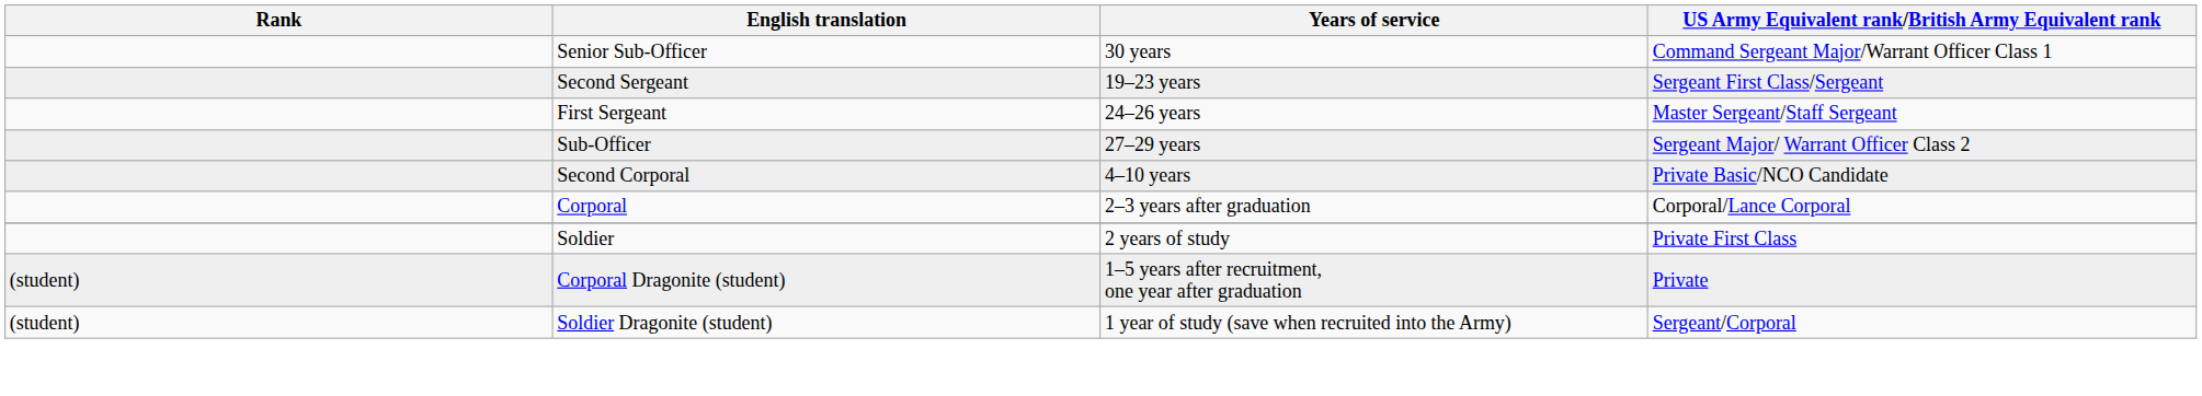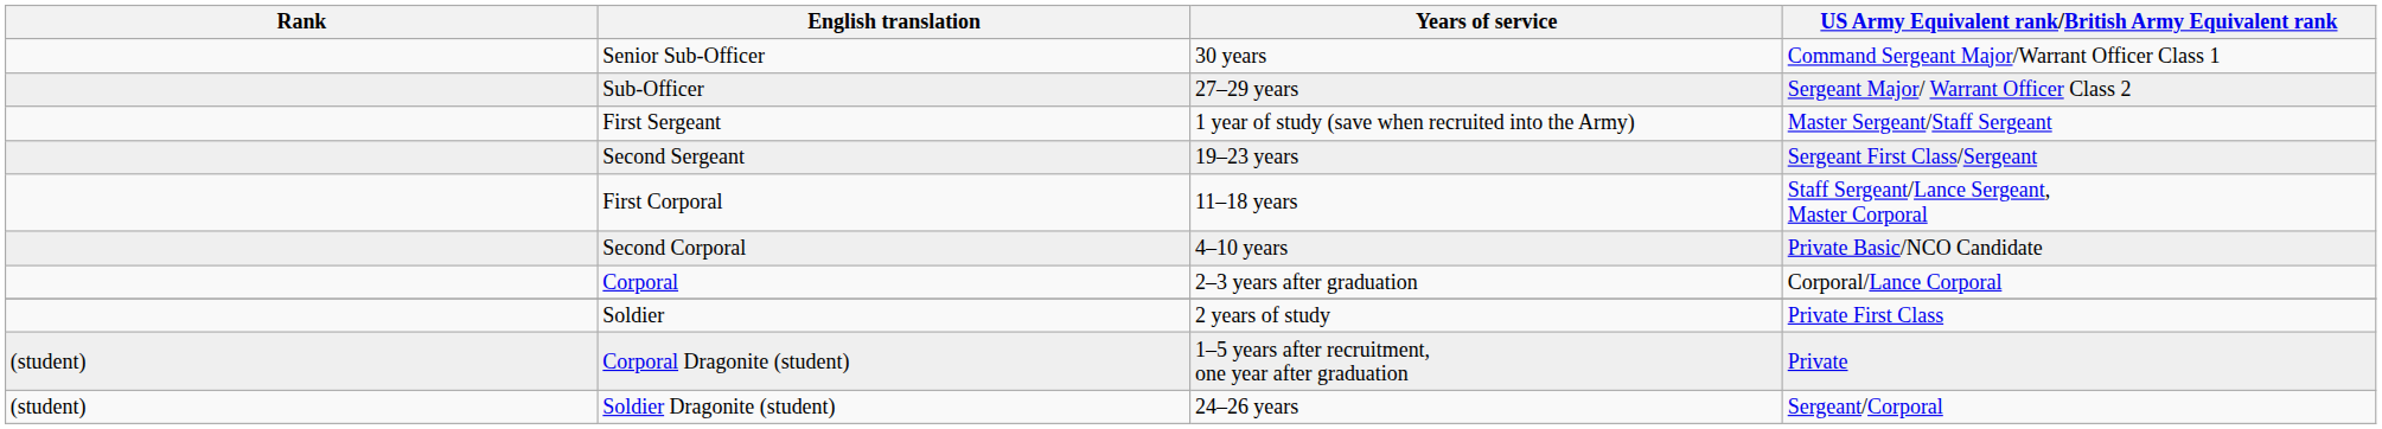rows swapped: Sub-Officer <-> Second Sergeant
First Sergeant | Years of service: 24–26 years -> 1 year of study (save when recruited into the Army)
+ row: First Corporal | 11–18 years | Staff Sergeant/Lance Sergeant, Master Corporal
Soldier Dragonite (student) | Years of service: 1 year of study (save when recruited into the Army) -> 24–26 years
